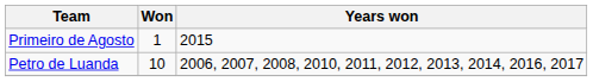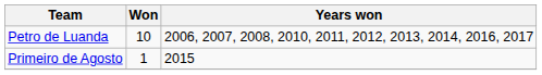rows swapped: Petro de Luanda <-> Primeiro de Agosto
